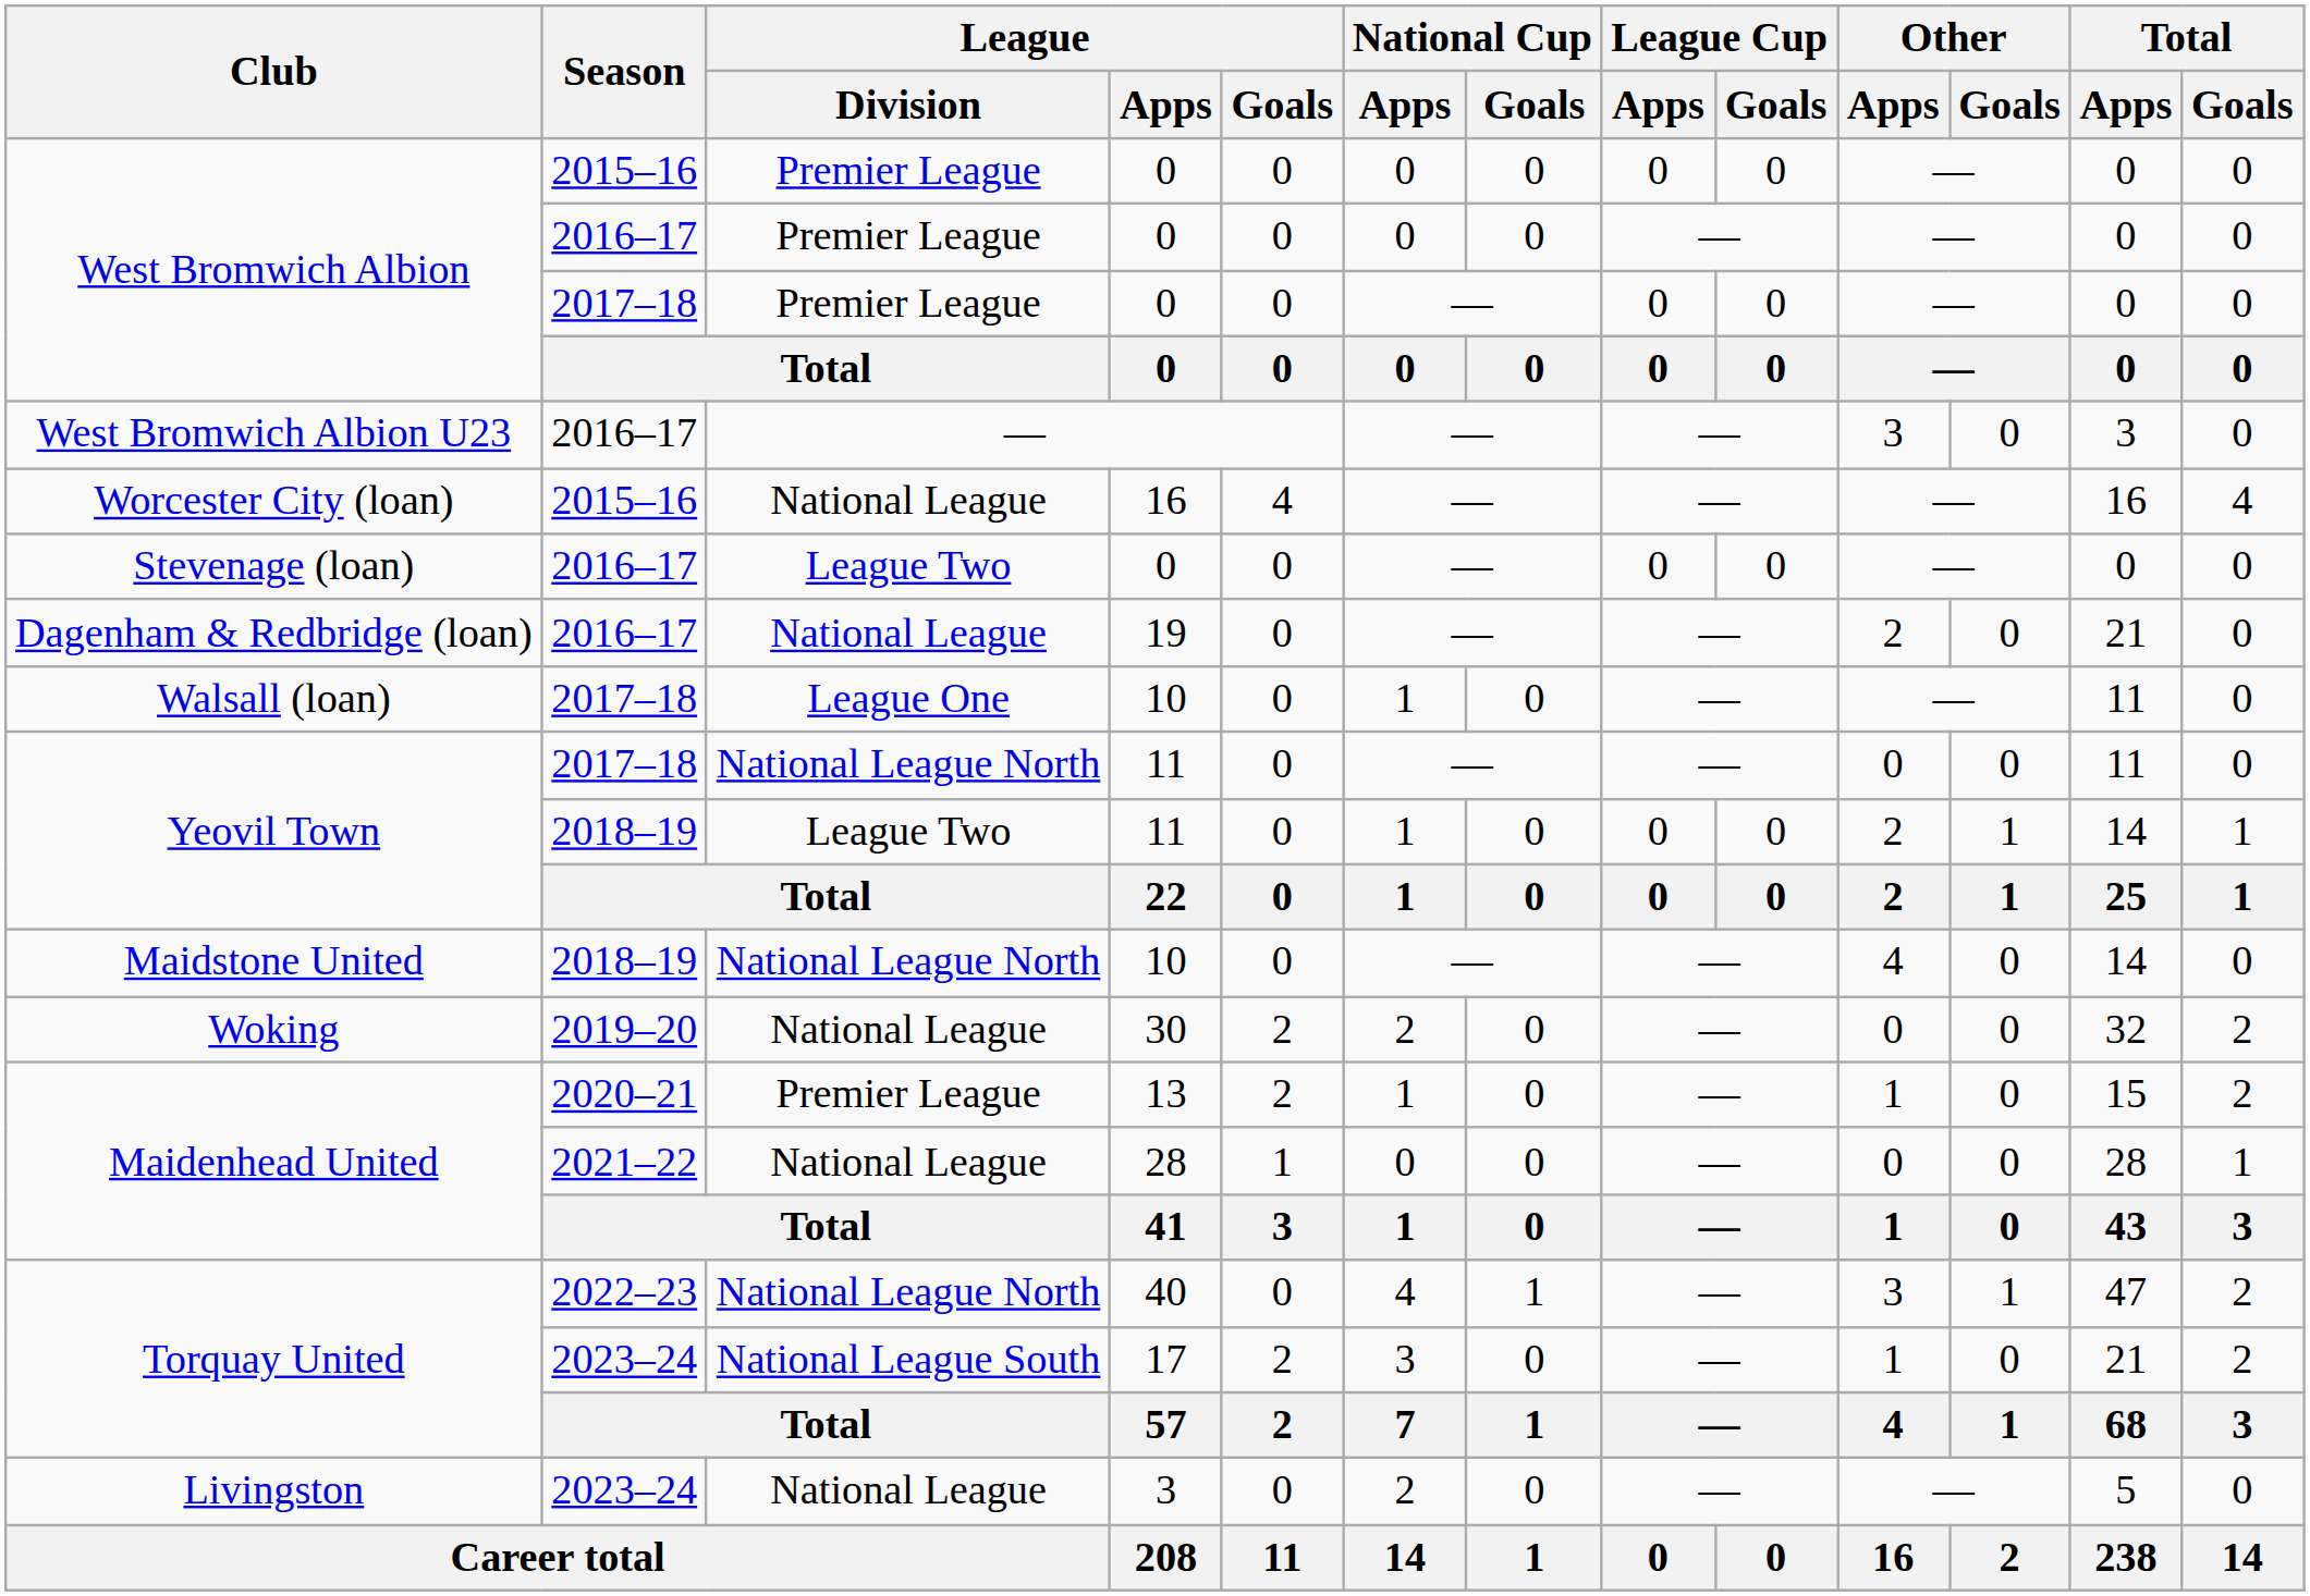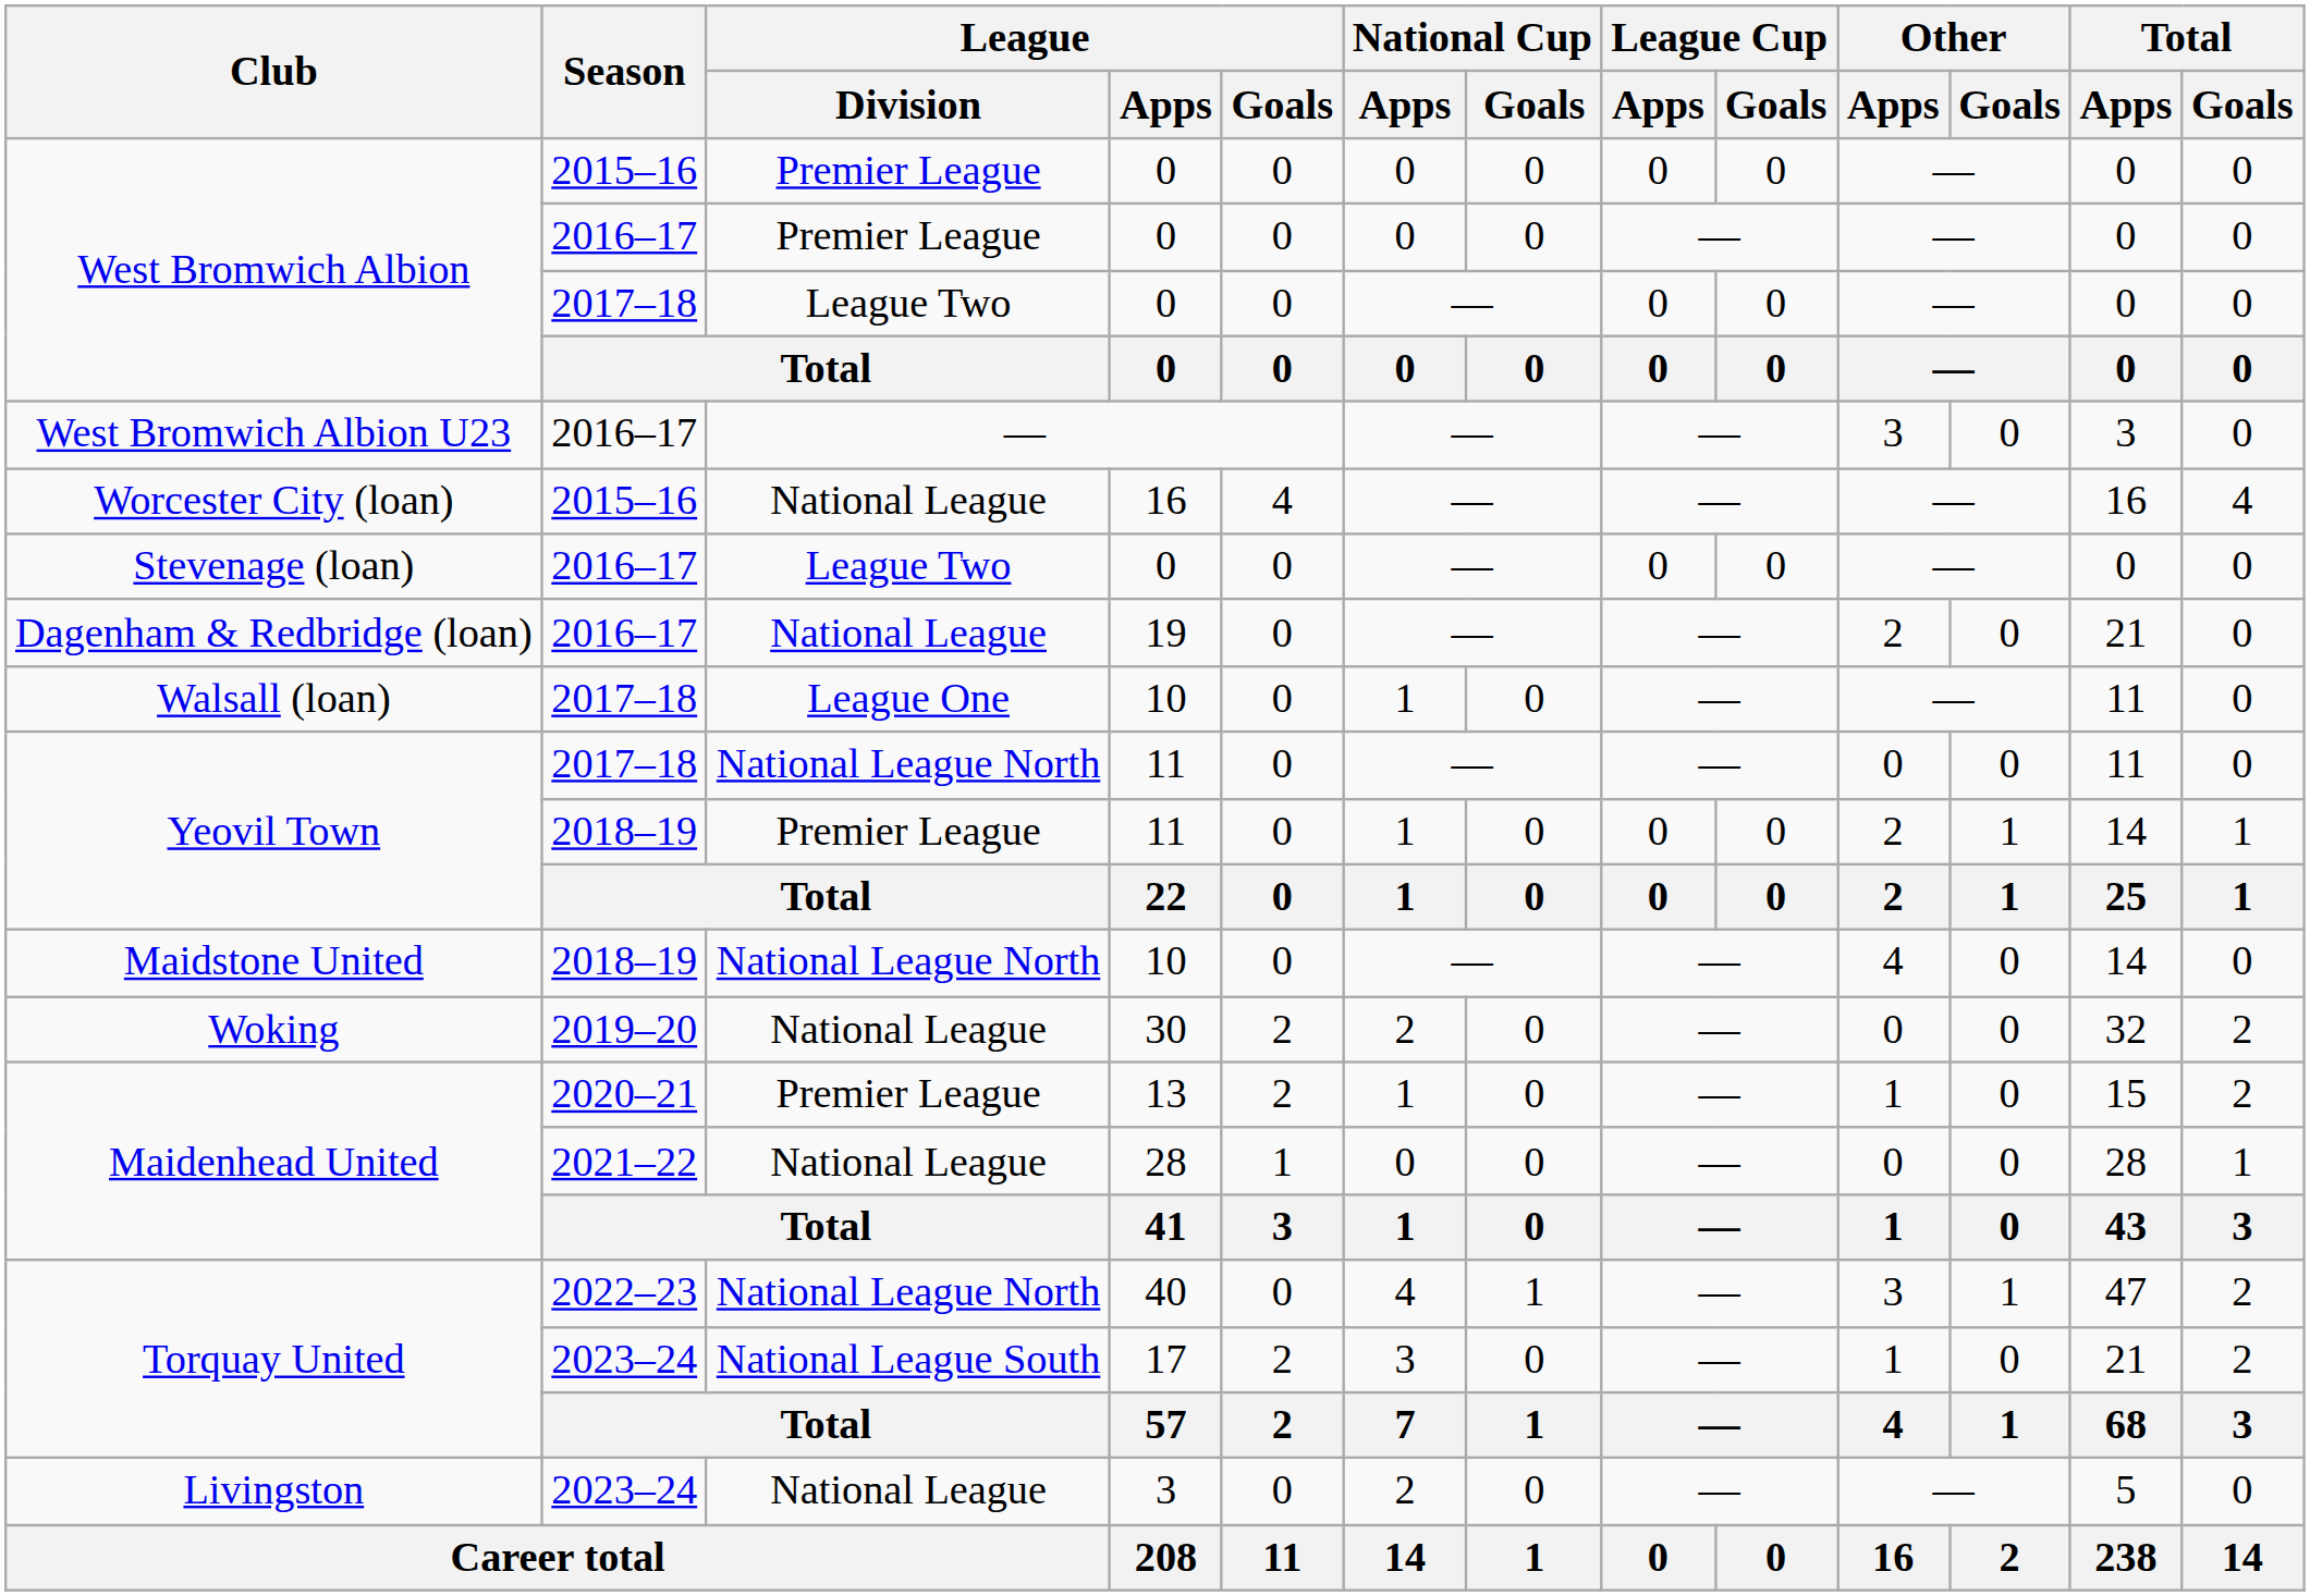West Bromwich Albion / 2017–18 | League / Division: Premier League -> League Two
Yeovil Town / 2018–19 | League / Division: League Two -> Premier League
